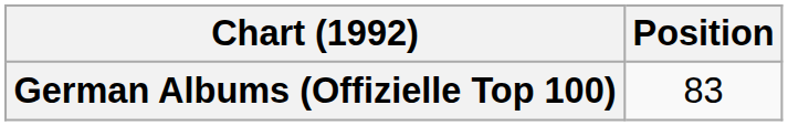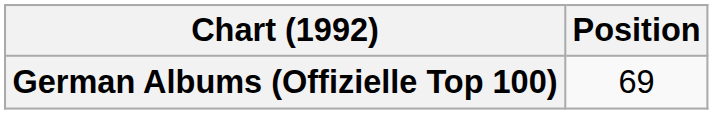German Albums (Offizielle Top 100) | Position: 83 -> 69
